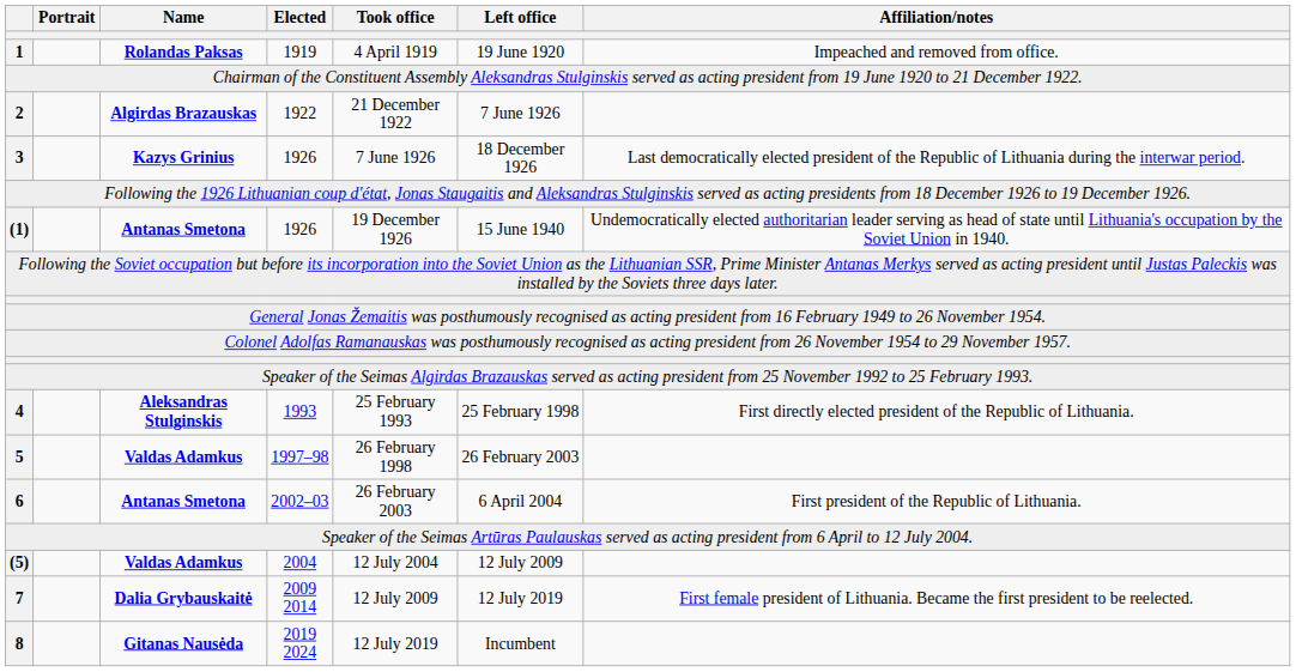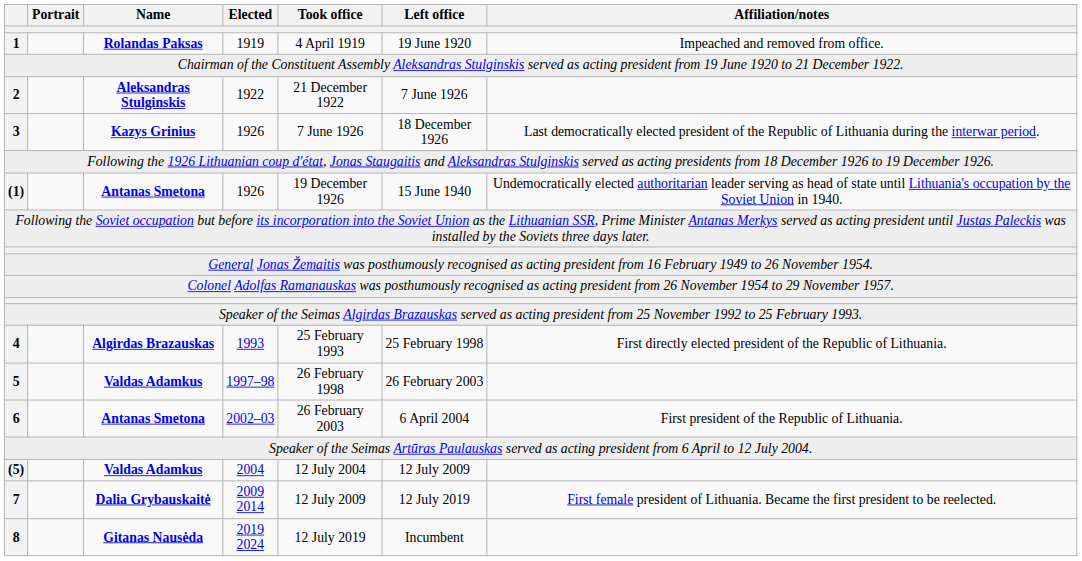2 | Name: Algirdas Brazauskas -> Aleksandras Stulginskis
4 | Name: Aleksandras Stulginskis -> Algirdas Brazauskas
